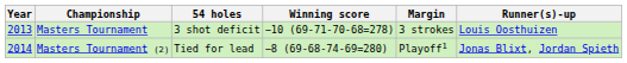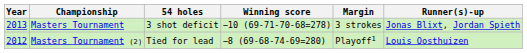Masters Tournament | Runner(s)-up: Louis Oosthuizen -> Jonas Blixt, Jordan Spieth
Masters Tournament (2) | Year: 2014 -> 2012
Masters Tournament (2) | Runner(s)-up: Jonas Blixt, Jordan Spieth -> Louis Oosthuizen
